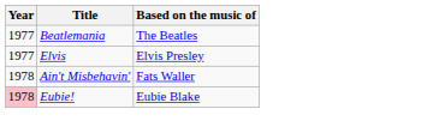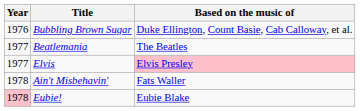+ row: 1976 | Bubbling Brown Sugar | Duke Ellington, Count Basie, Cab Calloway, et al.
Elvis | Based on the music of: no background -> pink background
